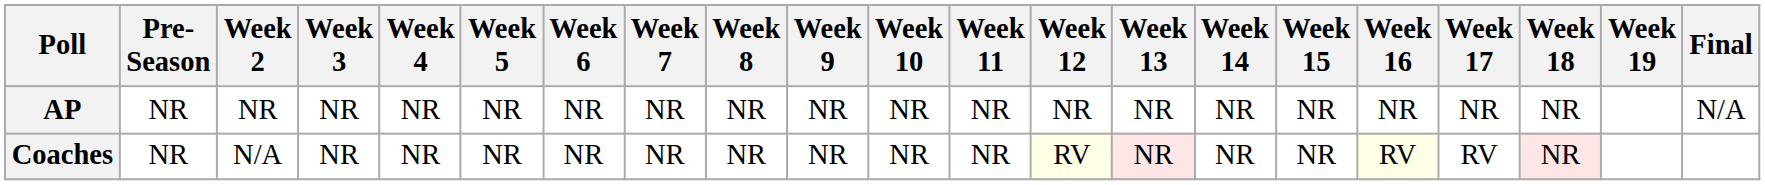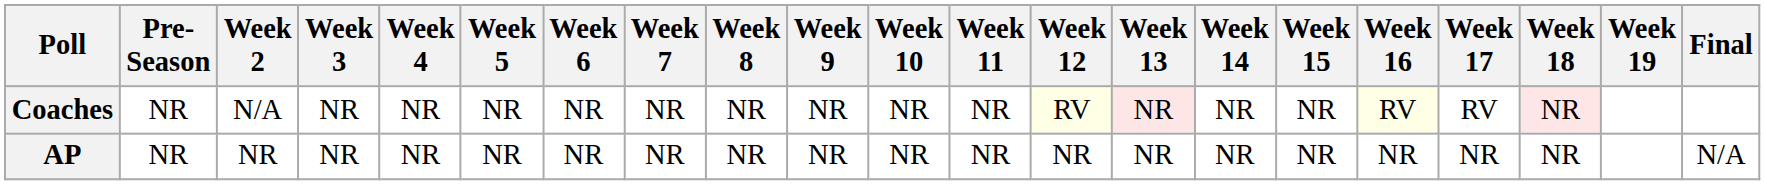rows swapped: AP <-> Coaches
